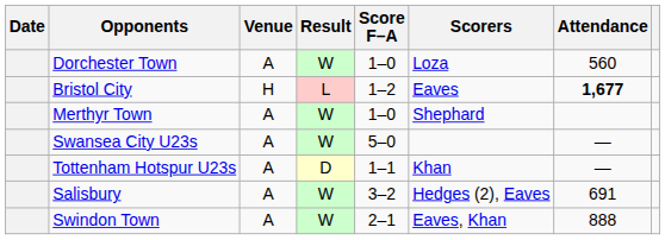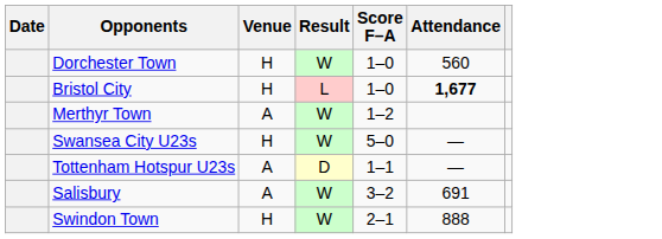- column: Scorers | Loza | Eaves | Shephard | Khan | Hedges (2), Eaves | Eaves, Khan
Dorchester Town | Venue: A -> H
Bristol City | Score F–A: 1–2 -> 1–0
Merthyr Town | Score F–A: 1–0 -> 1–2
Swansea City U23s | Venue: A -> H
Swindon Town | Venue: A -> H
